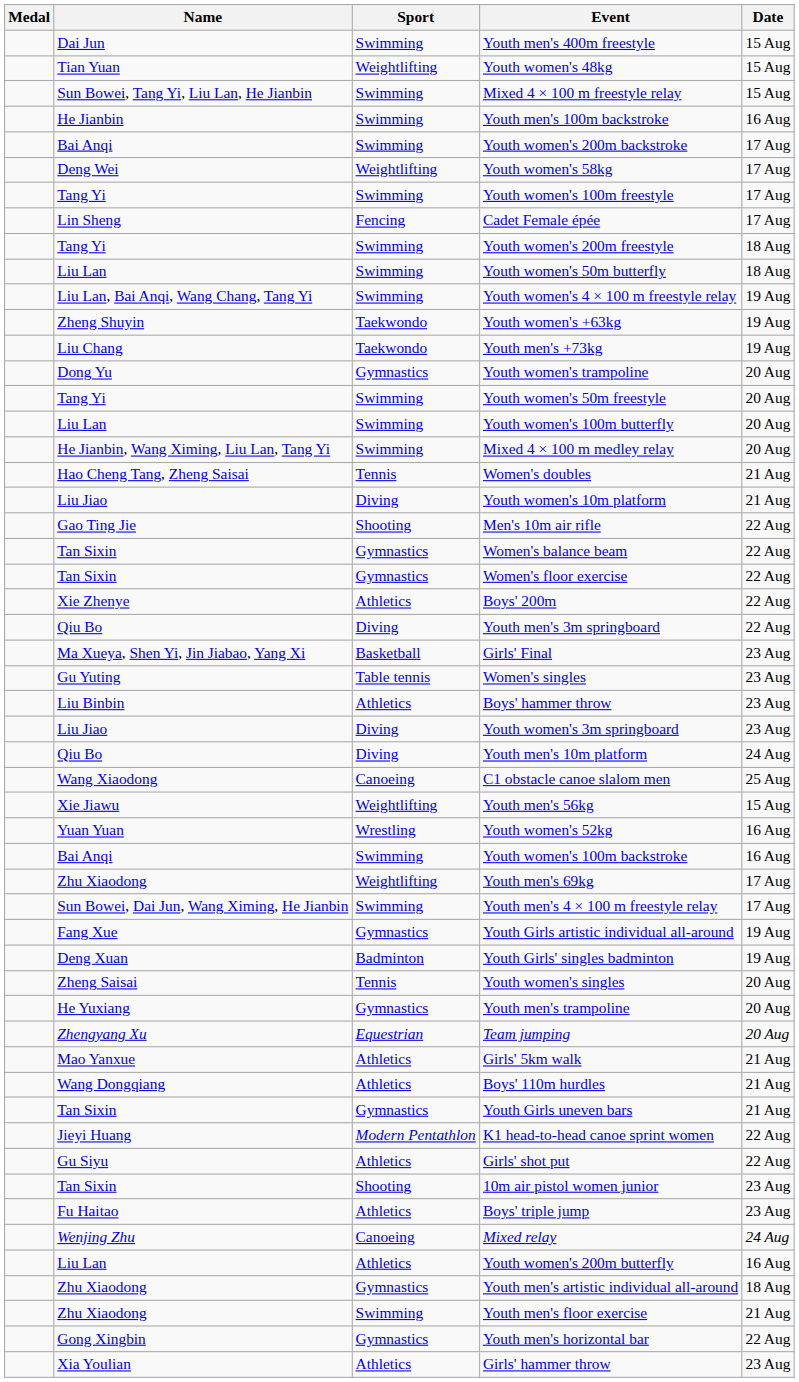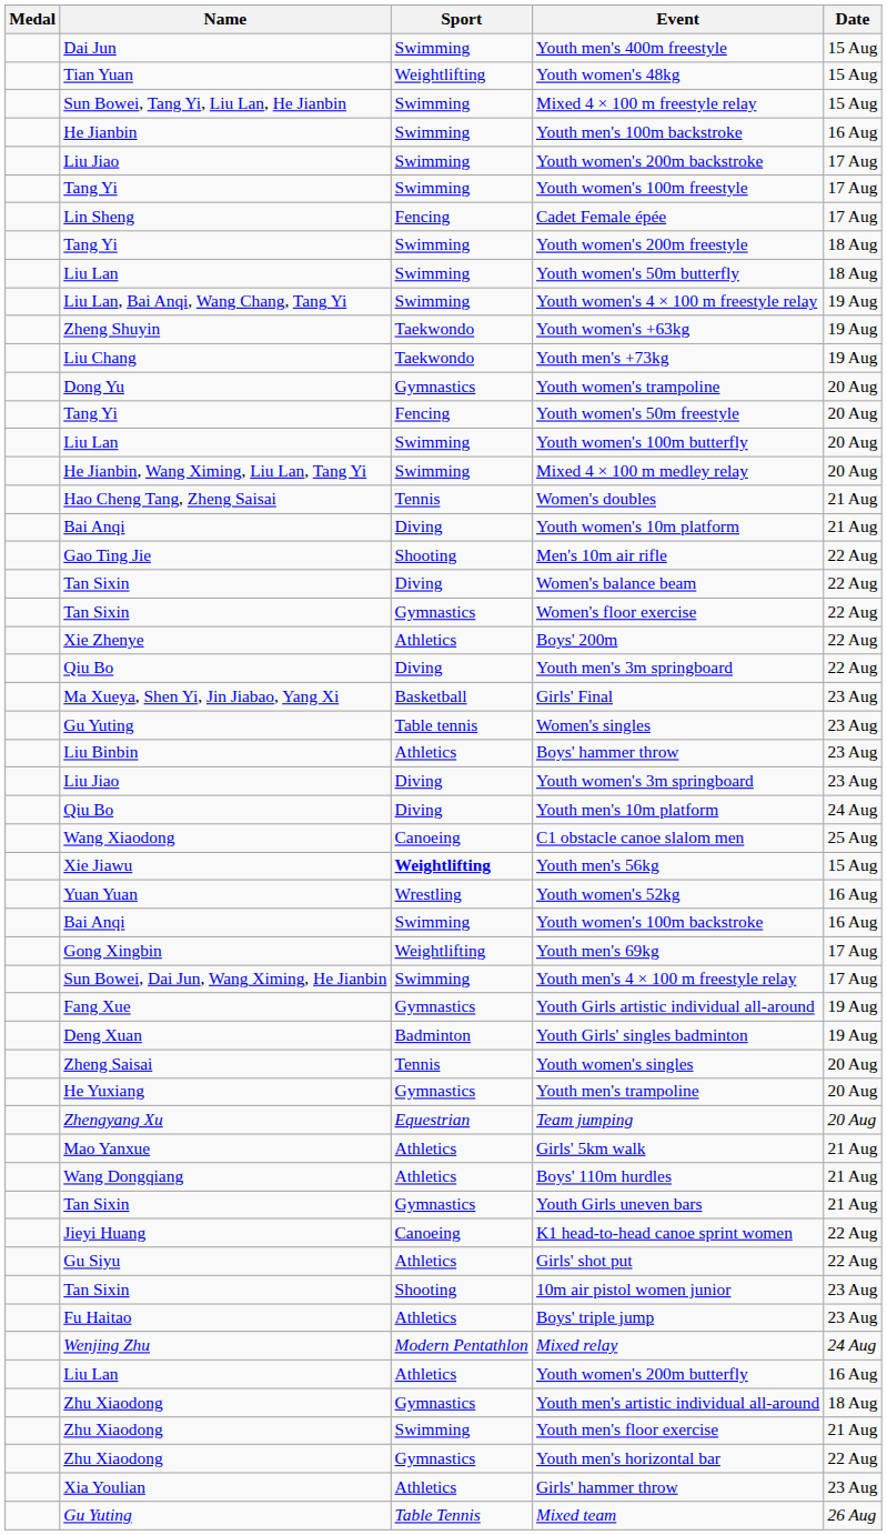Youth women's 200m backstroke | Name: Bai Anqi -> Liu Jiao
- row: Deng Wei | Weightlifting | Youth women's 58kg | 17 Aug
Youth women's 50m freestyle | Sport: Swimming -> Fencing
Youth women's 10m platform | Name: Liu Jiao -> Bai Anqi
Women's balance beam | Sport: Gymnastics -> Diving
Youth men's 56kg | Sport: normal -> bold
Youth men's 69kg | Name: Zhu Xiaodong -> Gong Xingbin
K1 head-to-head canoe sprint women | Sport: Modern Pentathlon -> Canoeing
Mixed relay | Sport: Canoeing -> Modern Pentathlon
Youth men's horizontal bar | Name: Gong Xingbin -> Zhu Xiaodong
+ row: Gu Yuting | Table Tennis | Mixed team | 26 Aug
